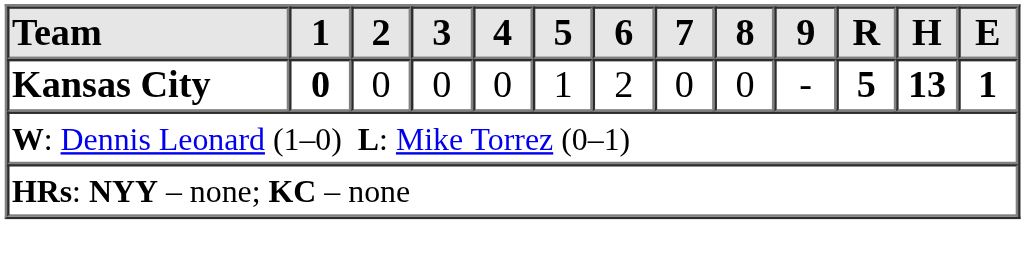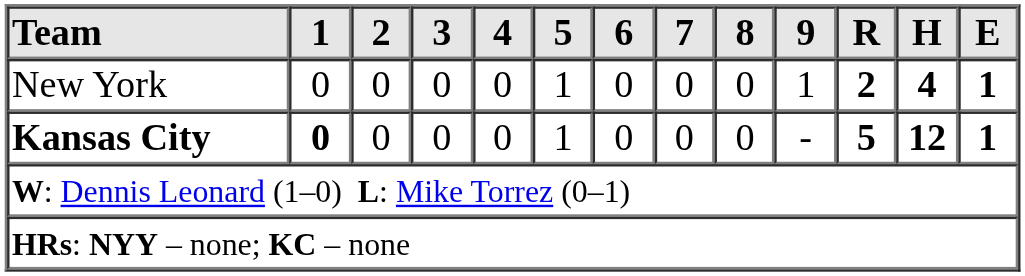+ row: New York | 0 | 0 | 0 | 0 | 1 | 0 | 0 | 0 | 1 | 2 | 4 | 1
Kansas City | 6: 2 -> 0
Kansas City | H: 13 -> 12
